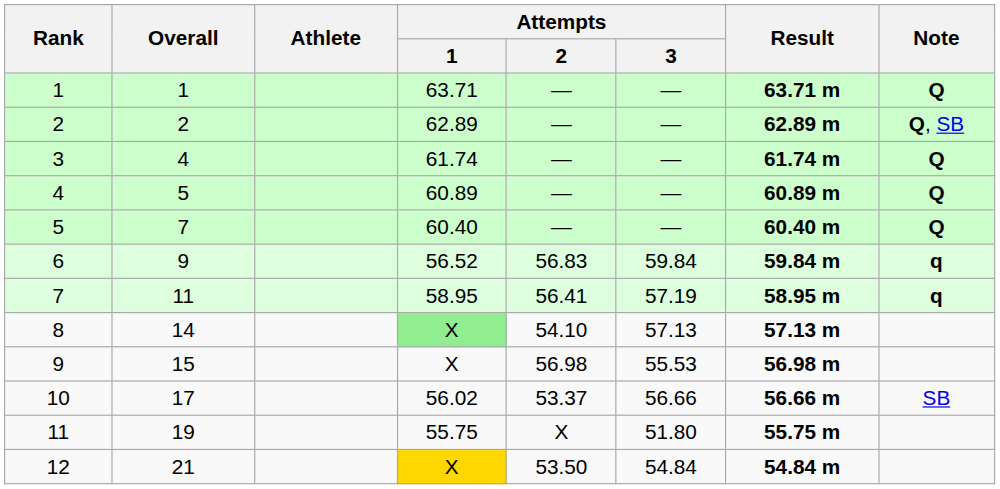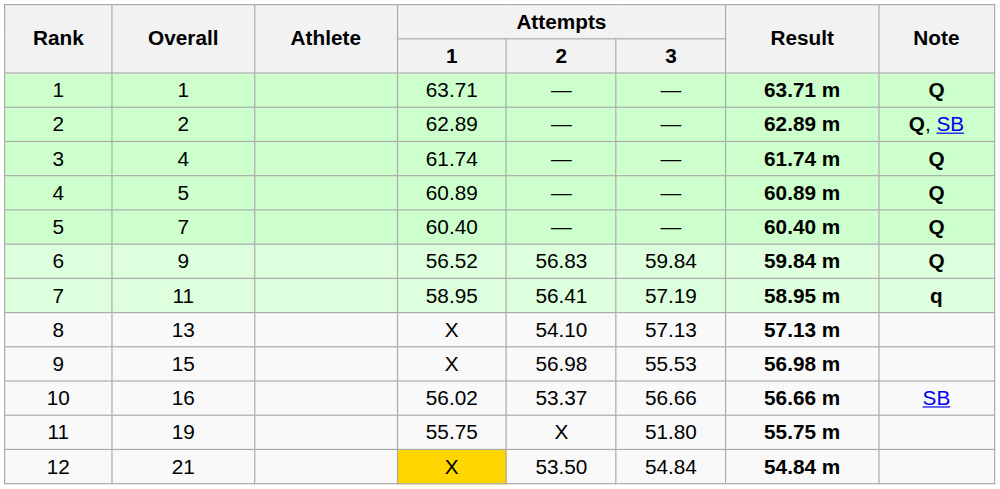6 | Note: q -> Q
8 | Overall: 14 -> 13
8 | Attempts / 1: lightgreen background -> no background
10 | Overall: 17 -> 16
